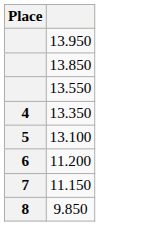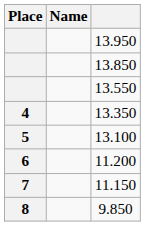+ column: Name
